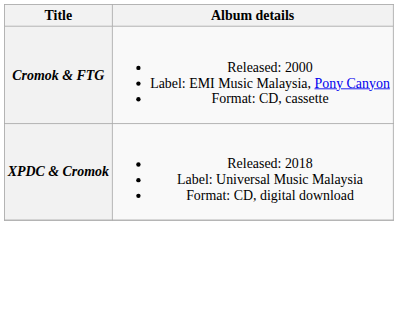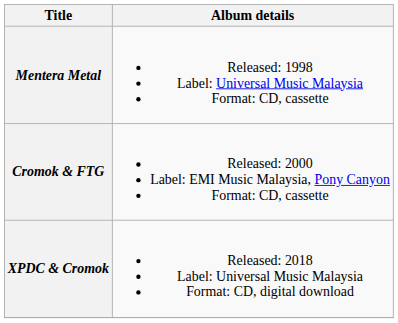+ row: Mentera Metal | Released: 1998 Label: Universal Music Malaysia Format: CD, cassette
